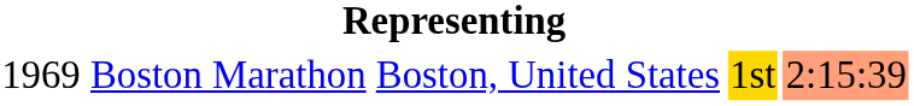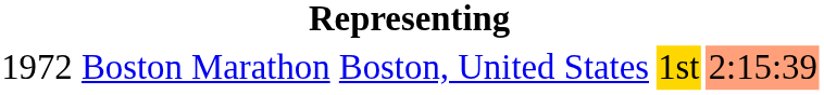Boston Marathon | column 1: 1969 -> 1972
